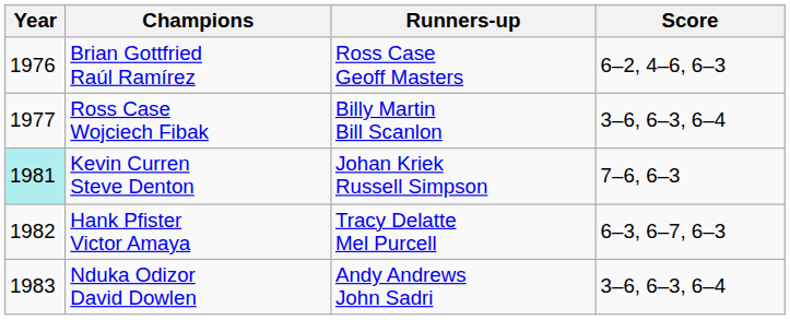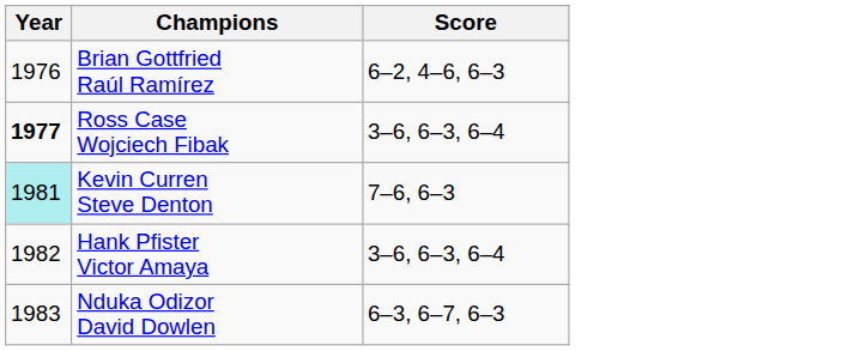- column: Runners-up | Ross Case Geoff Masters | Billy Martin Bill Scanlon | Johan Kriek Russell Simpson | Tracy Delatte Mel Purcell | Andy Andrews John Sadri
Ross Case Wojciech Fibak | Year: normal -> bold
Hank Pfister Victor Amaya | Score: 6–3, 6–7, 6–3 -> 3–6, 6–3, 6–4
Nduka Odizor David Dowlen | Score: 3–6, 6–3, 6–4 -> 6–3, 6–7, 6–3
